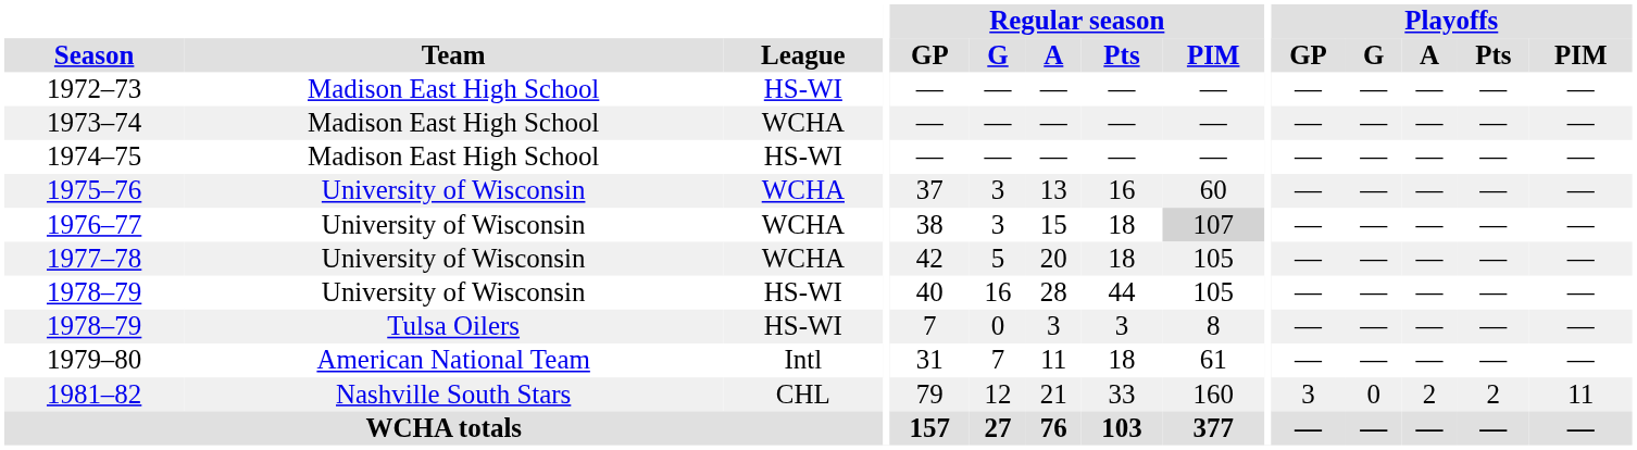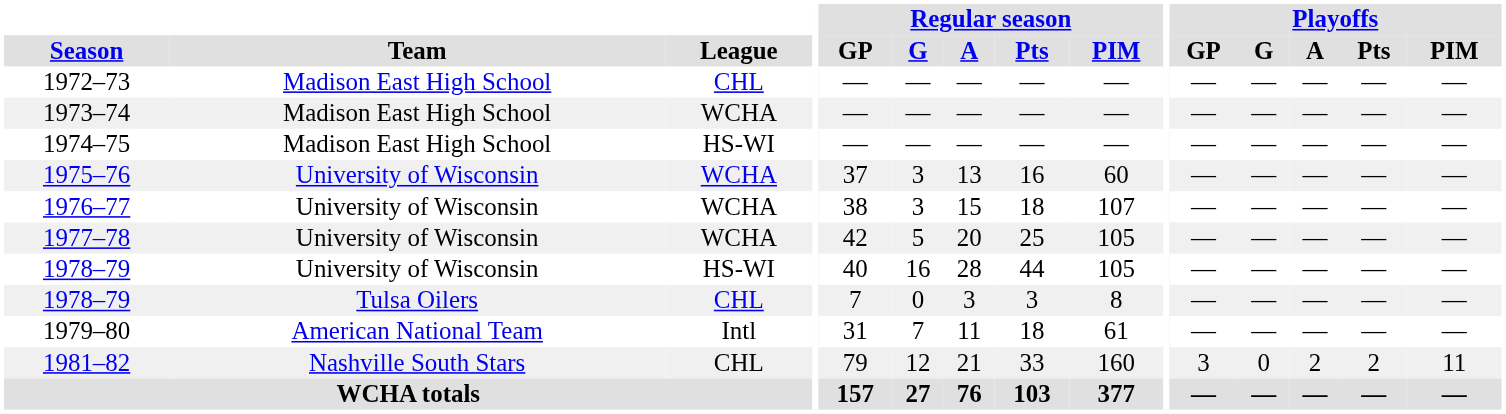1972–73 | League: HS-WI -> CHL
1976–77 | Regular season / PIM: lightgrey background -> no background
1977–78 | Regular season / Pts: 18 -> 25
1978–79 / Tulsa Oilers | League: HS-WI -> CHL
